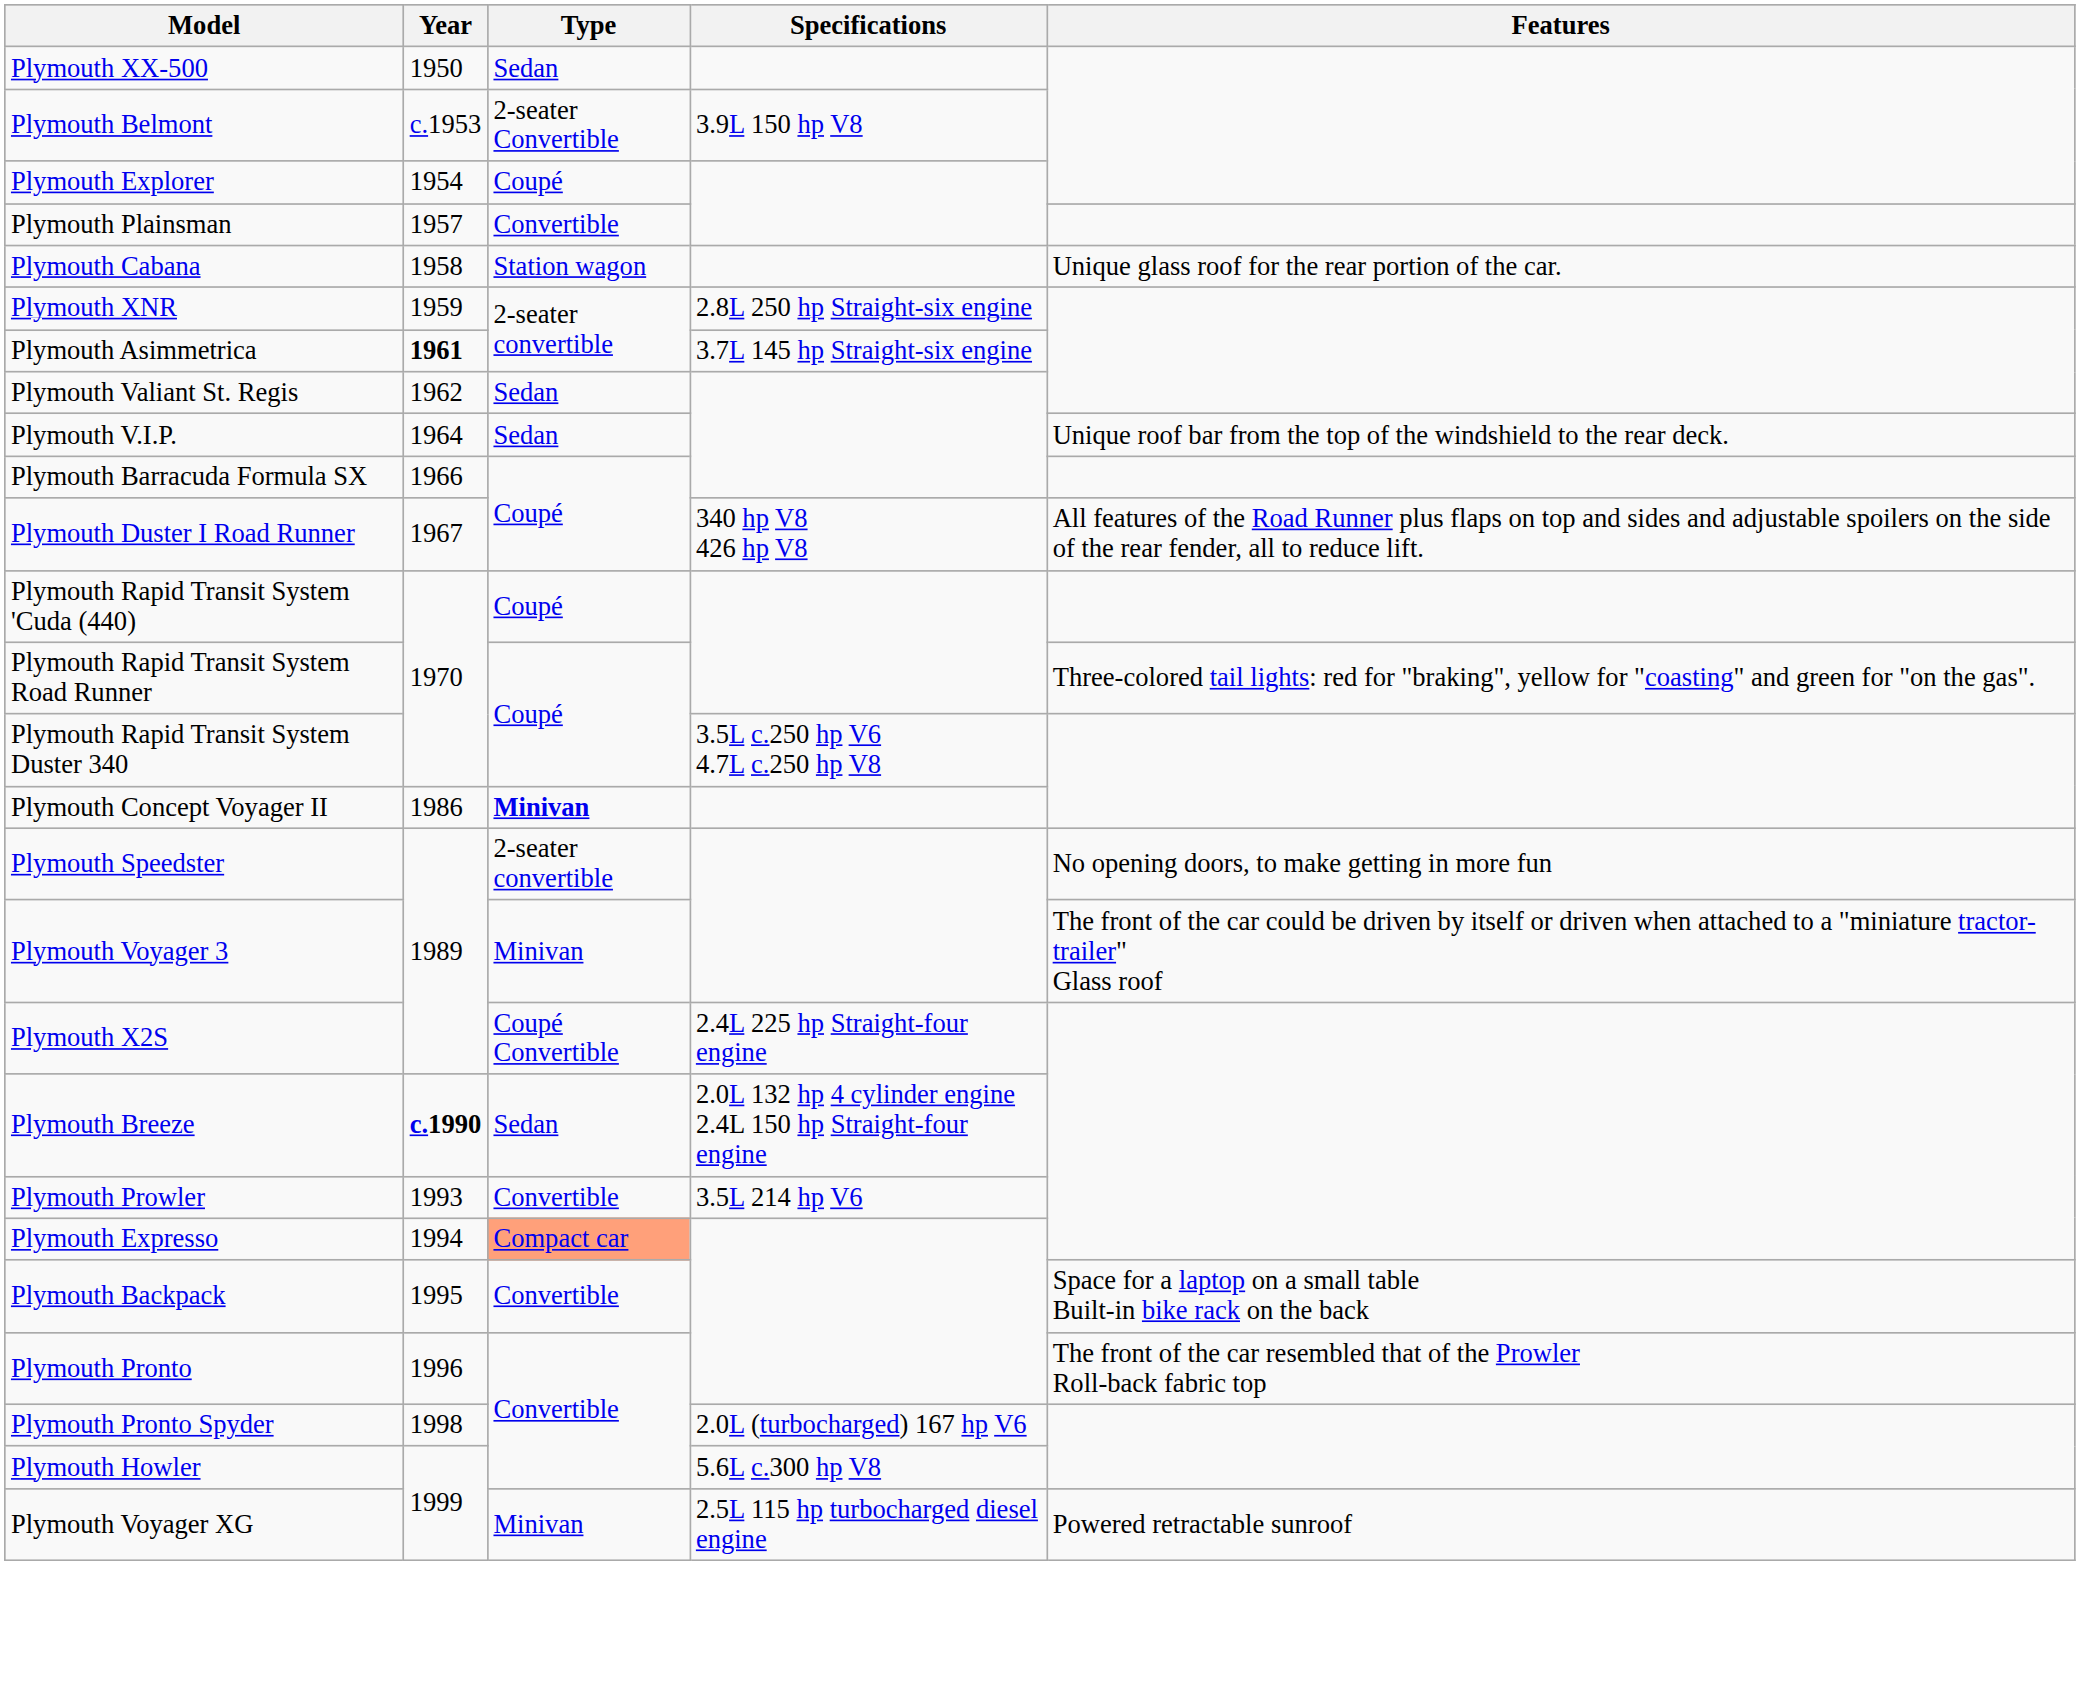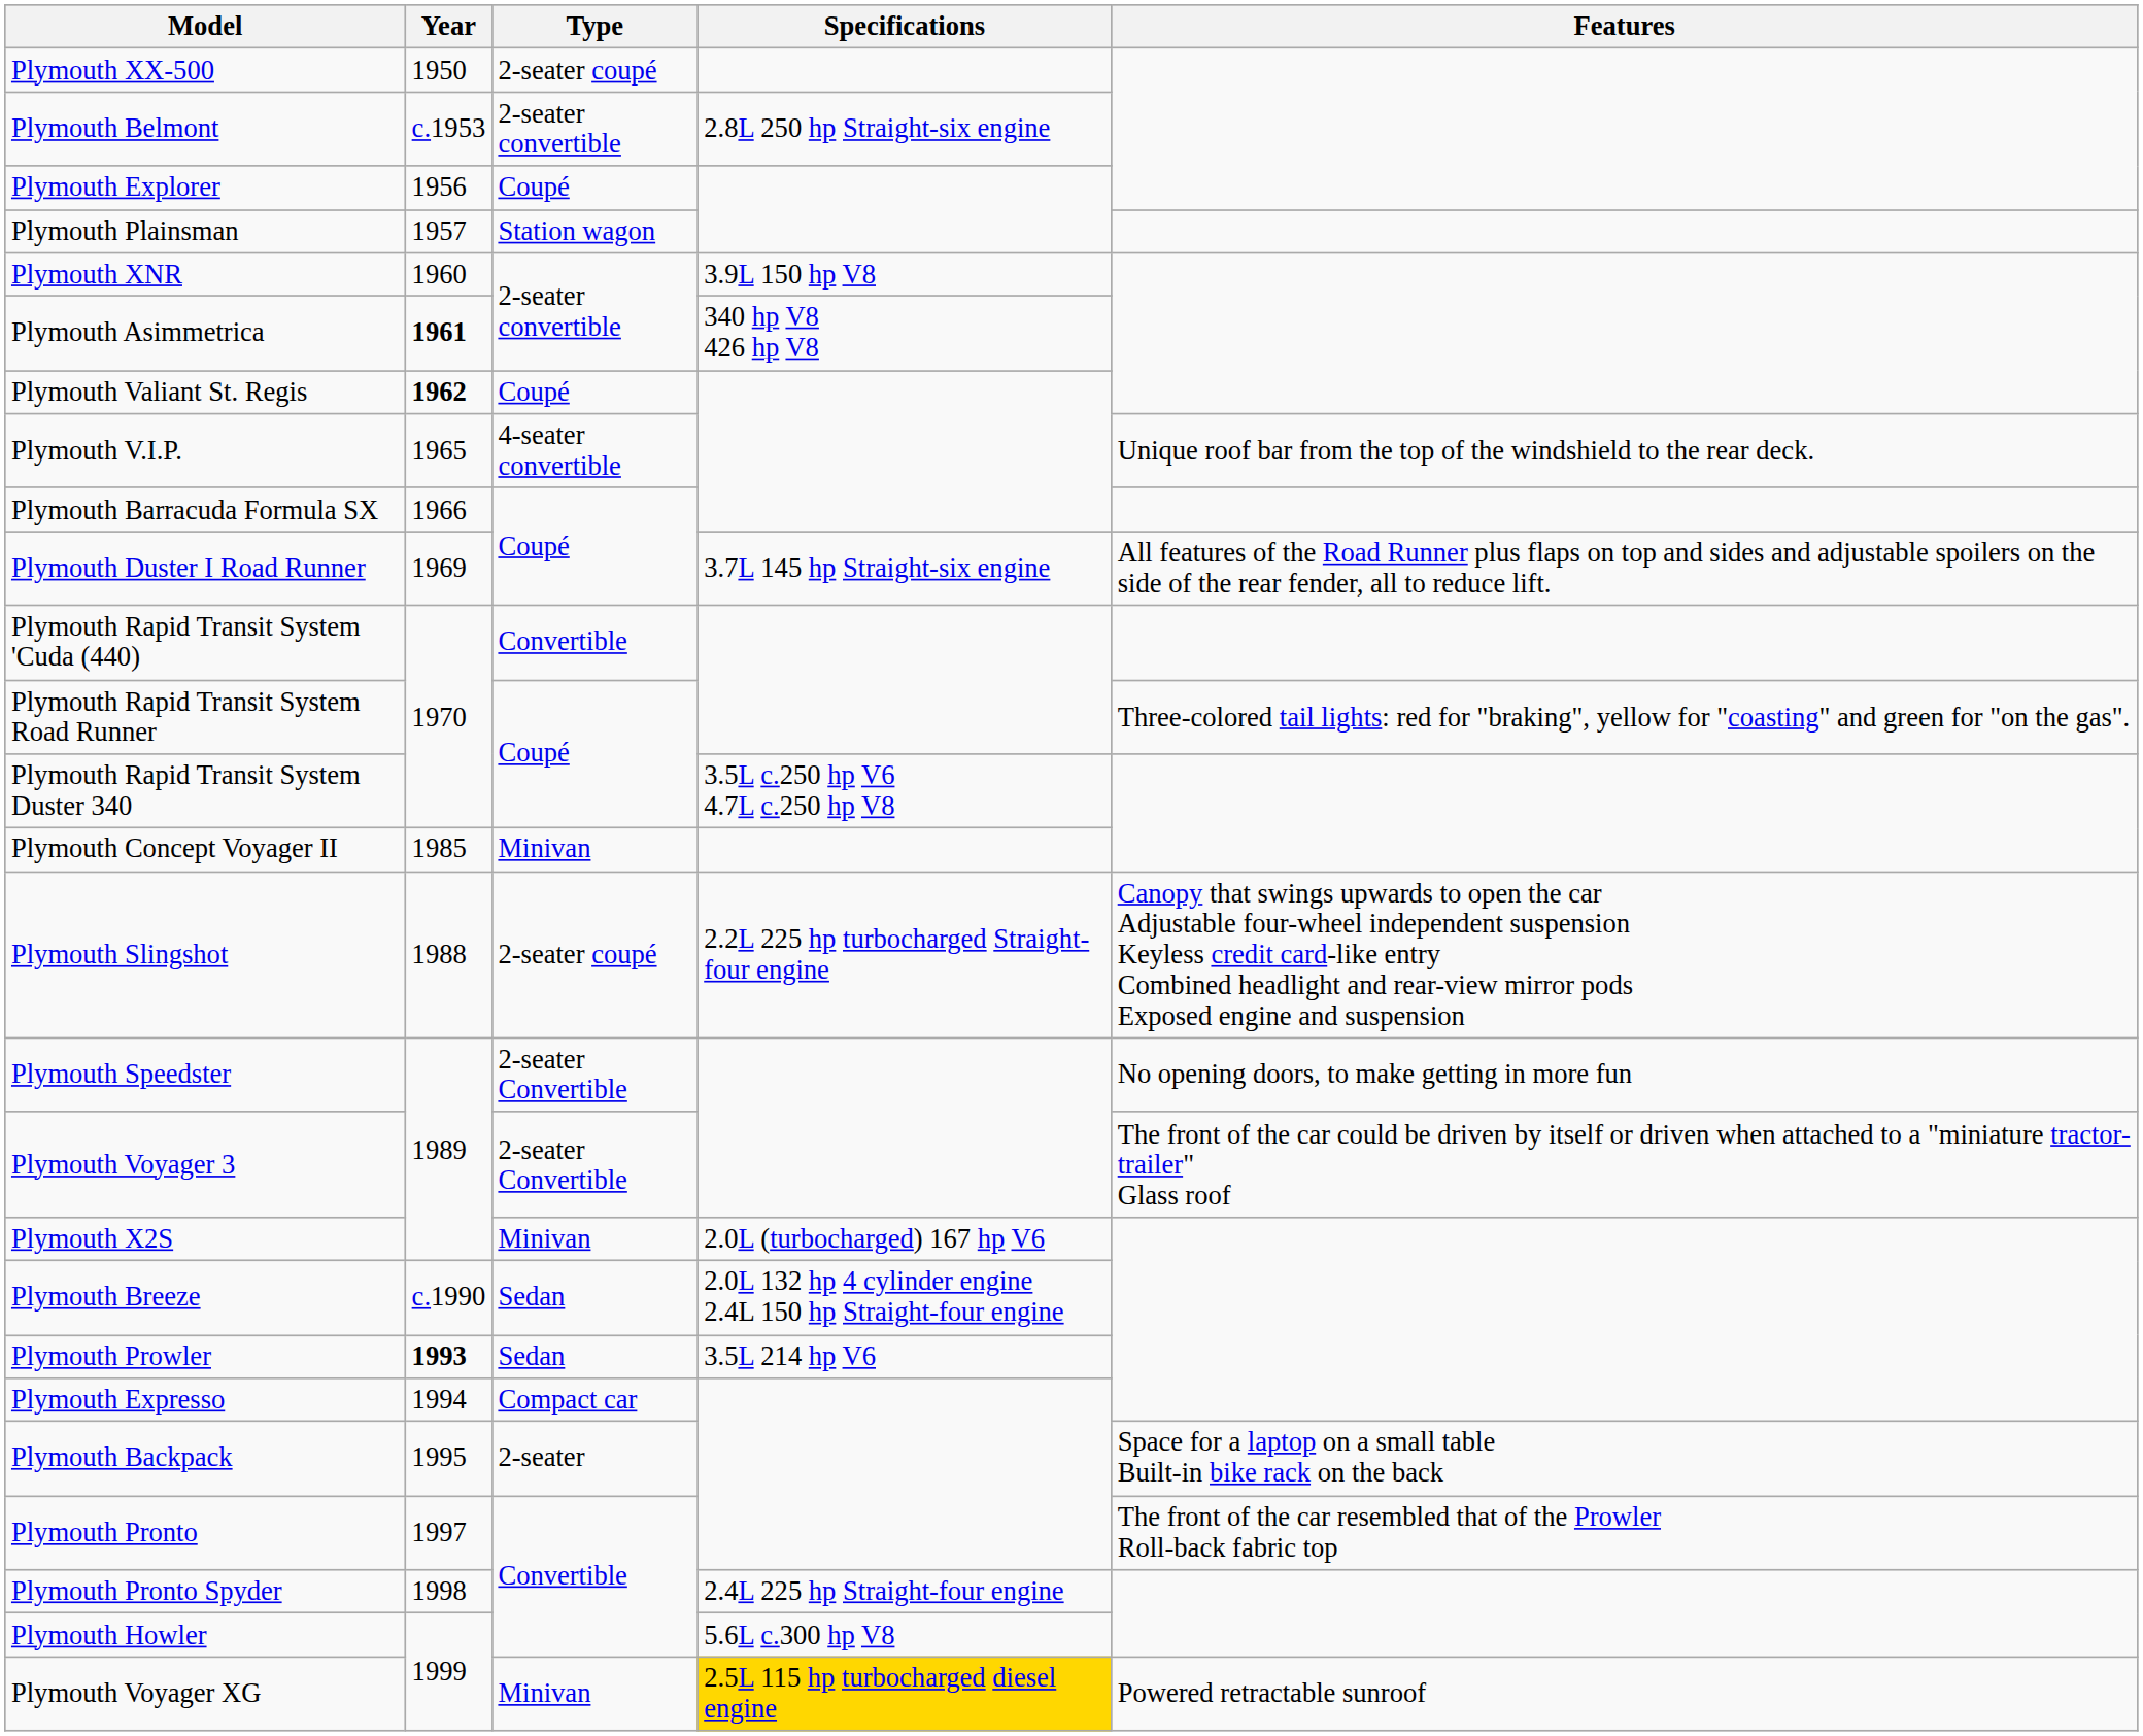Plymouth XX-500 | Type: Sedan -> 2-seater coupé
Plymouth Belmont | Type: 2-seater Convertible -> 2-seater convertible
Plymouth Belmont | Specifications: 3.9L 150 hp V8 -> 2.8L 250 hp Straight-six engine
Plymouth Explorer | Year: 1954 -> 1956
Plymouth Plainsman | Type: Convertible -> Station wagon
- row: Plymouth Cabana | 1958 | Station wagon | Unique glass roof for the rear portion of the car.
Plymouth XNR | Year: 1959 -> 1960
Plymouth XNR | Specifications: 2.8L 250 hp Straight-six engine -> 3.9L 150 hp V8
Plymouth Asimmetrica | Specifications: 3.7L 145 hp Straight-six engine -> 340 hp V8 426 hp V8
Plymouth Valiant St. Regis | Year: normal -> bold
Plymouth Valiant St. Regis | Type: Sedan -> Coupé
Plymouth V.I.P. | Year: 1964 -> 1965
Plymouth V.I.P. | Type: Sedan -> 4-seater convertible
Plymouth Duster I Road Runner | Year: 1967 -> 1969
Plymouth Duster I Road Runner | Specifications: 340 hp V8 426 hp V8 -> 3.7L 145 hp Straight-six engine
Plymouth Rapid Transit System 'Cuda (440) | Type: Coupé -> Convertible
Plymouth Concept Voyager II | Year: 1986 -> 1985
Plymouth Concept Voyager II | Type: bold -> normal
+ row: Plymouth Slingshot | 1988 | 2-seater coupé | 2.2L 225 hp turbocharged Straight-four engine | Canopy that swings upwards to open the car Adjustable four-wheel independent suspension Keyless credit card-like entry Combined headlight and rear-view mirror pods Exposed engine and suspension
Plymouth Speedster | Type: 2-seater convertible -> 2-seater Convertible
Plymouth Voyager 3 | Type: Minivan -> 2-seater Convertible
Plymouth X2S | Type: Coupé Convertible -> Minivan
Plymouth X2S | Specifications: 2.4L 225 hp Straight-four engine -> 2.0L (turbocharged) 167 hp V6
Plymouth Breeze | Year: bold -> normal
Plymouth Prowler | Year: normal -> bold
Plymouth Prowler | Type: Convertible -> Sedan
Plymouth Expresso | Type: lightsalmon background -> no background
Plymouth Backpack | Type: Convertible -> 2-seater
Plymouth Pronto | Year: 1996 -> 1997
Plymouth Pronto Spyder | Specifications: 2.0L (turbocharged) 167 hp V6 -> 2.4L 225 hp Straight-four engine
Plymouth Voyager XG | Specifications: no background -> gold background
